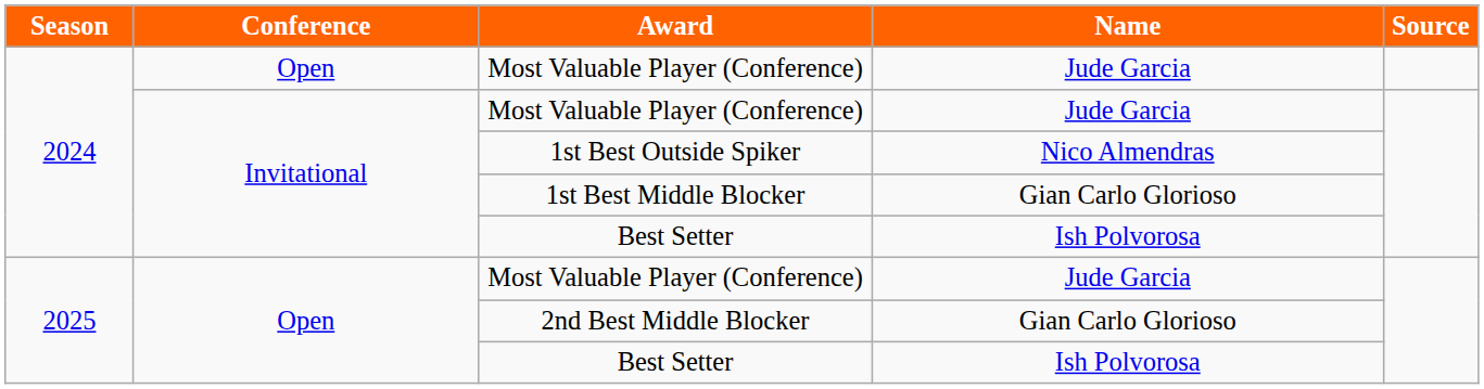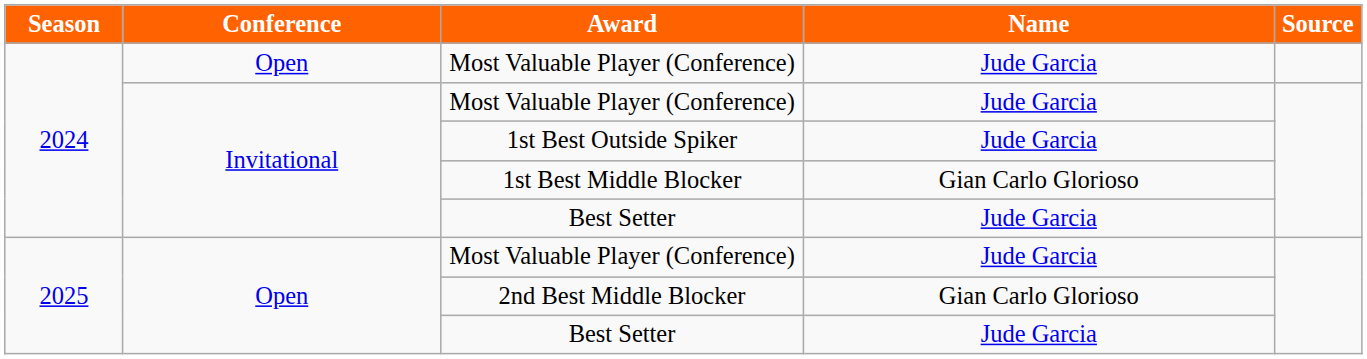1st Best Outside Spiker | Name: Nico Almendras -> Jude Garcia
2024 / Best Setter | Name: Ish Polvorosa -> Jude Garcia
2025 / Best Setter | Name: Ish Polvorosa -> Jude Garcia
